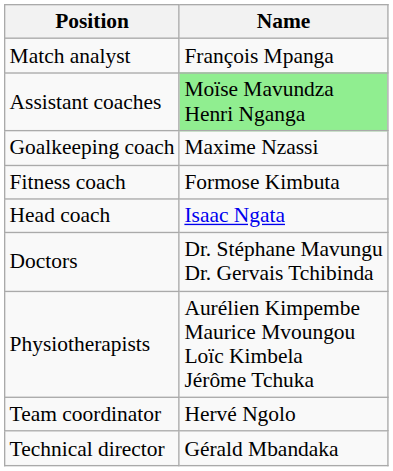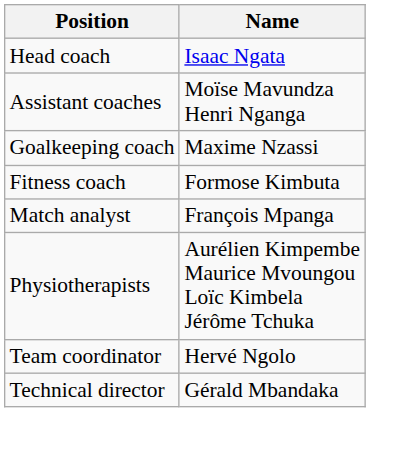rows swapped: Head coach <-> Match analyst
Assistant coaches | Name: lightgreen background -> no background
- row: Doctors | Dr. Stéphane Mavungu Dr. Gervais Tchibinda
